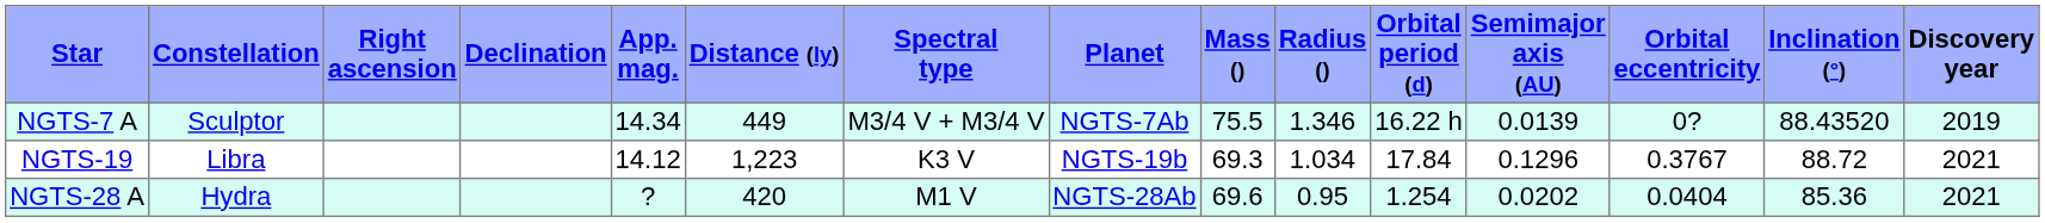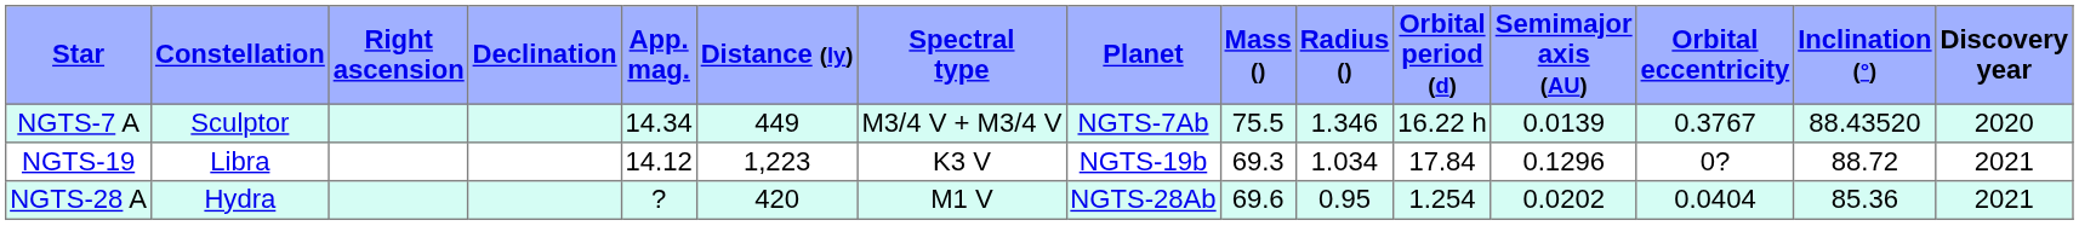NGTS-7 A | Orbital eccentricity: 0? -> 0.3767
NGTS-7 A | Discovery year: 2019 -> 2020
NGTS-19 | Orbital eccentricity: 0.3767 -> 0?
